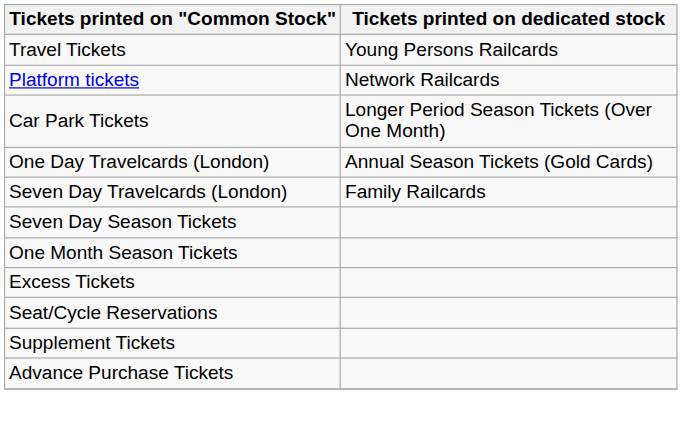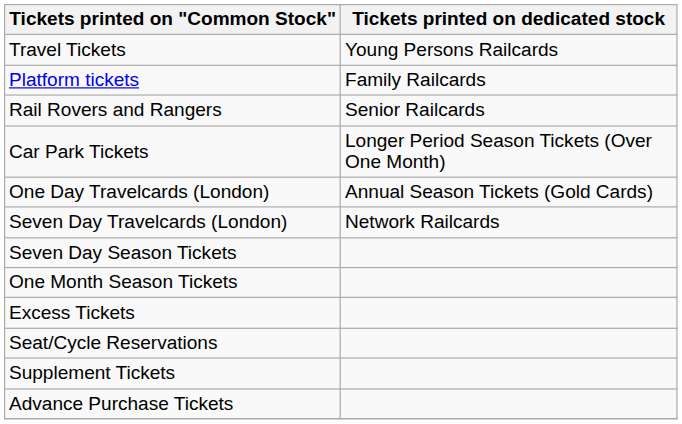Platform tickets | Tickets printed on dedicated stock: Network Railcards -> Family Railcards
+ row: Rail Rovers and Rangers | Senior Railcards
Seven Day Travelcards (London) | Tickets printed on dedicated stock: Family Railcards -> Network Railcards
